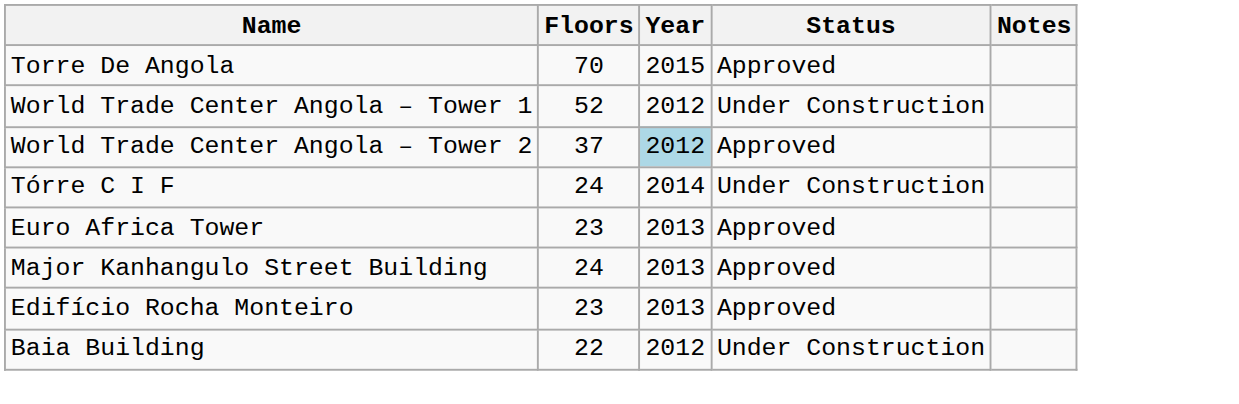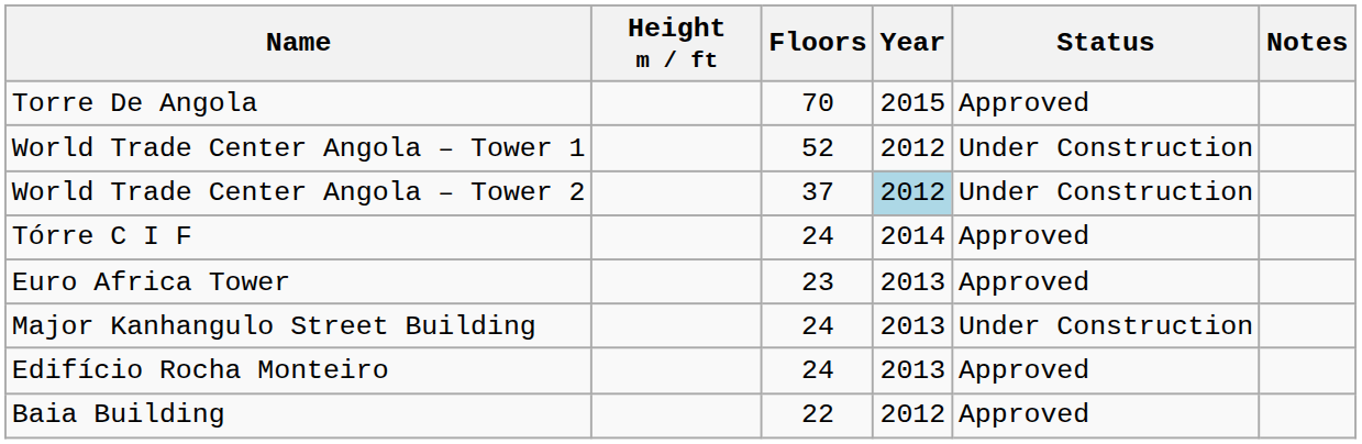+ column: Height m / ft
World Trade Center Angola – Tower 2 | Status: Approved -> Under Construction
Tórre C I F | Status: Under Construction -> Approved
Major Kanhangulo Street Building | Status: Approved -> Under Construction
Edifício Rocha Monteiro | Floors: 23 -> 24
Baia Building | Status: Under Construction -> Approved
